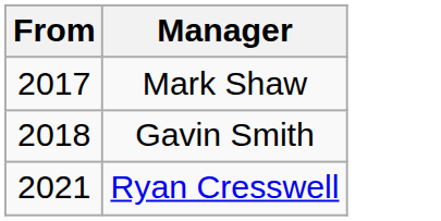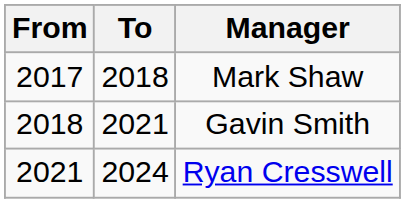+ column: To | 2018 | 2021 | 2024
